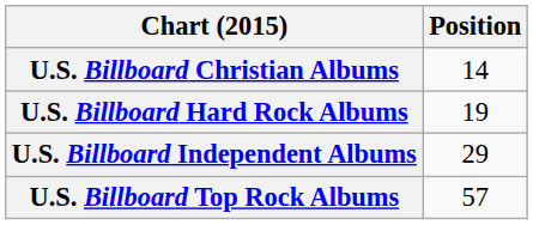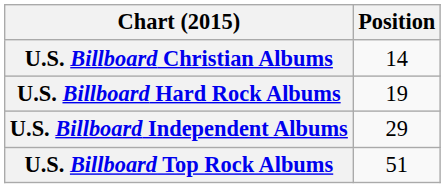U.S. Billboard Top Rock Albums | Position: 57 -> 51
